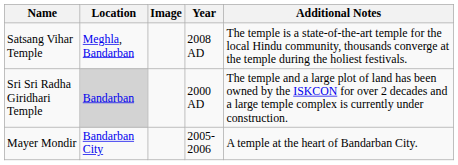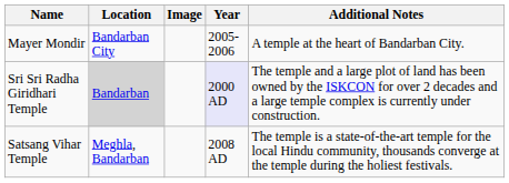rows swapped: Satsang Vihar Temple <-> Mayer Mondir
Sri Sri Radha Giridhari Temple | Year: no background -> lavender background
